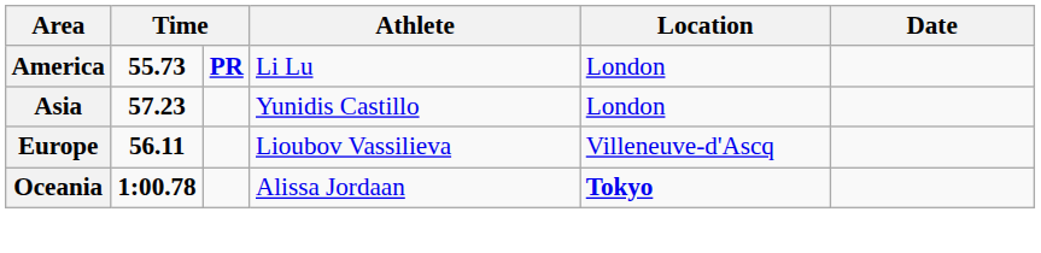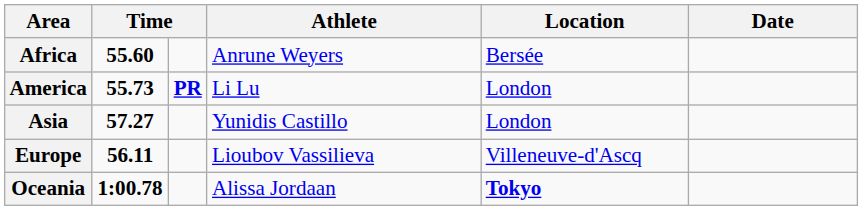+ row: Africa | 55.60 | Anrune Weyers | Bersée
Asia | column 2: 57.23 -> 57.27
